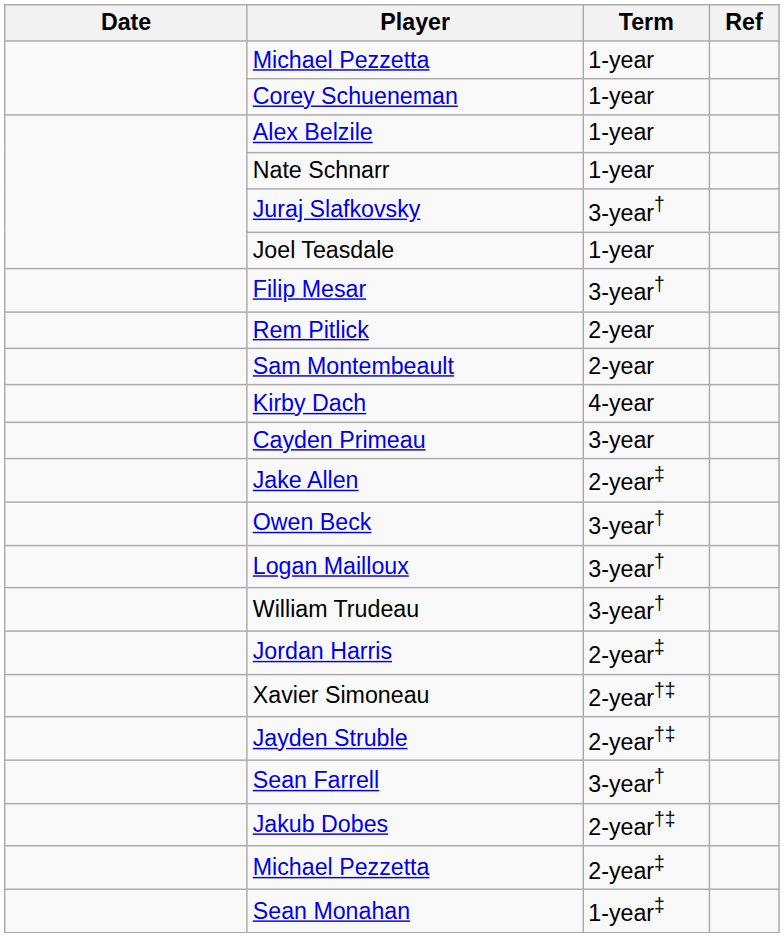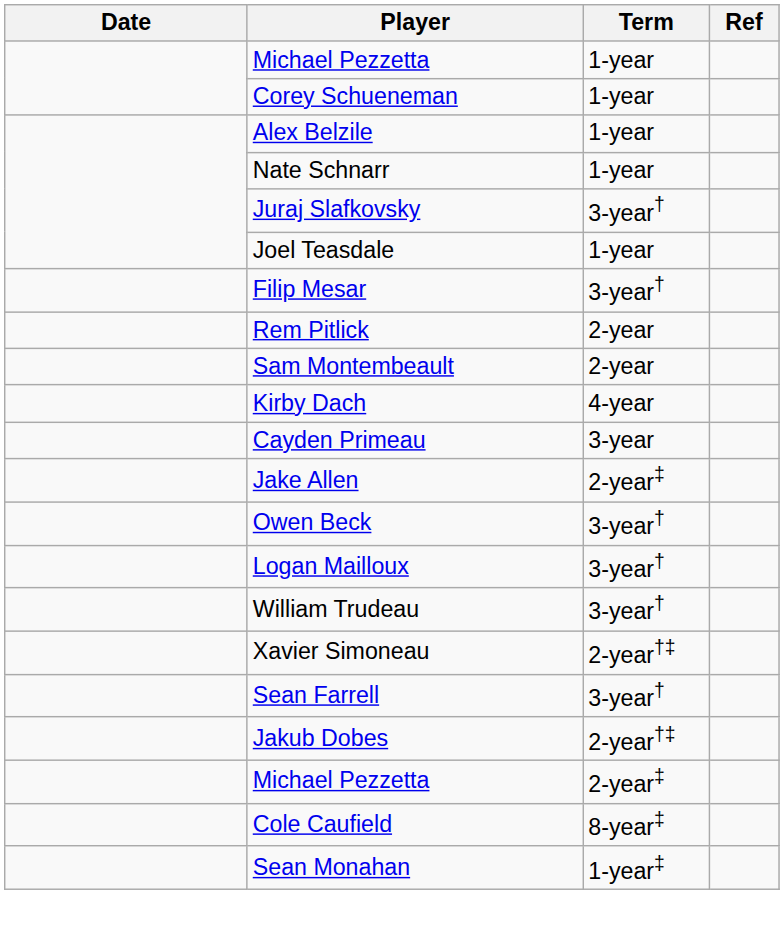- row: Jordan Harris | 2-year‡
- row: Jayden Struble | 2-year†‡
+ row: Cole Caufield | 8-year‡
